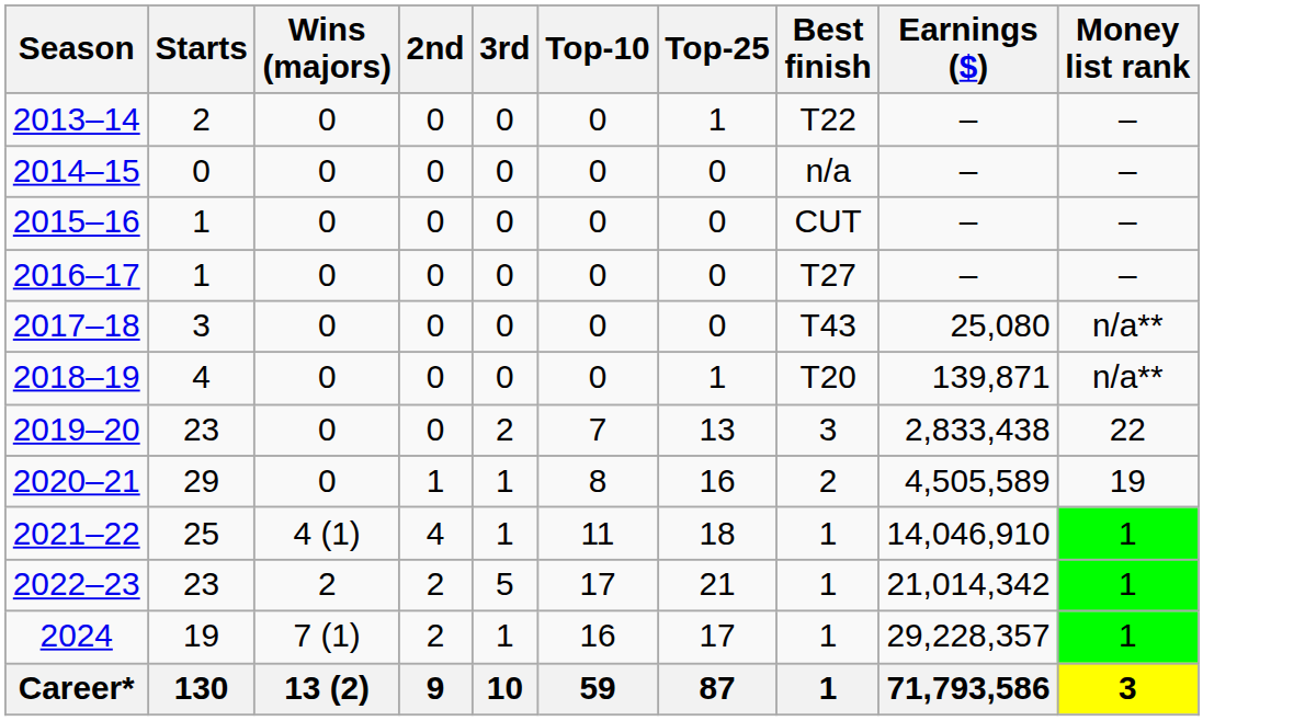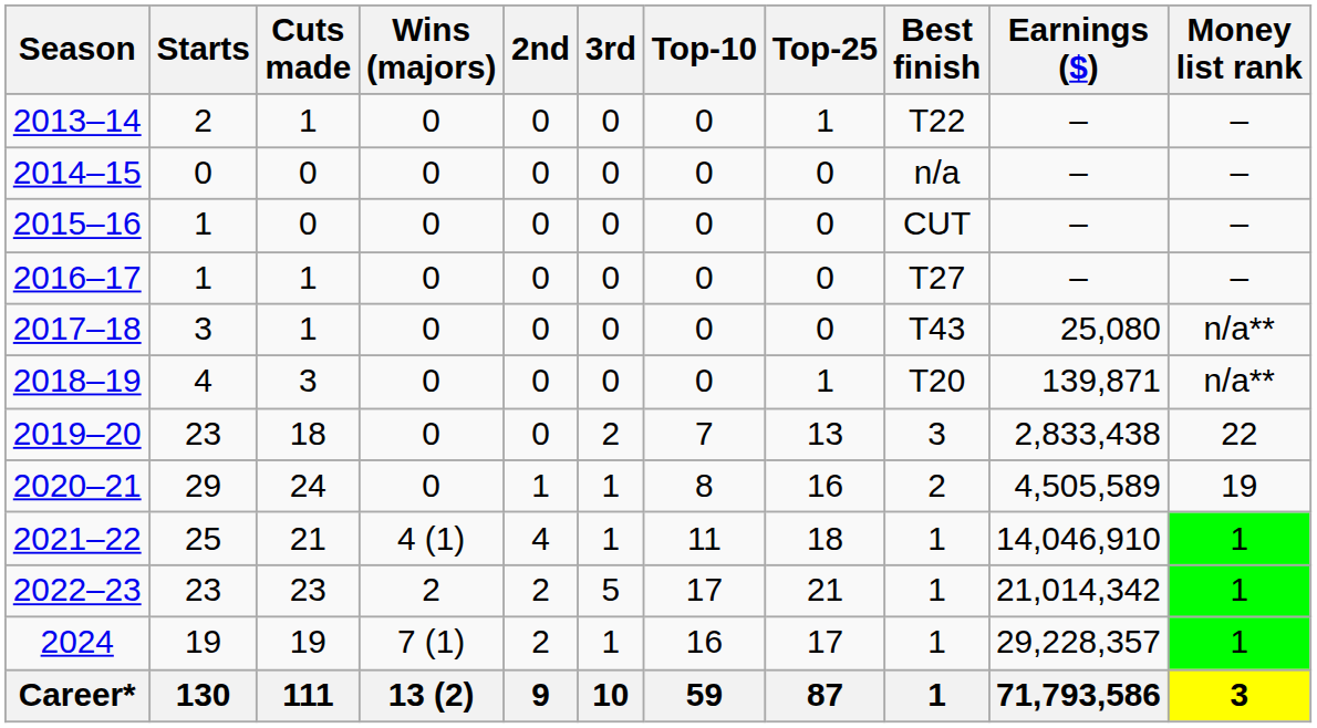+ column: Cuts made | 1 | 0 | 0 | 1 | 1 | 3 | 18 | 24 | 21 | 23 | 19 | 111
